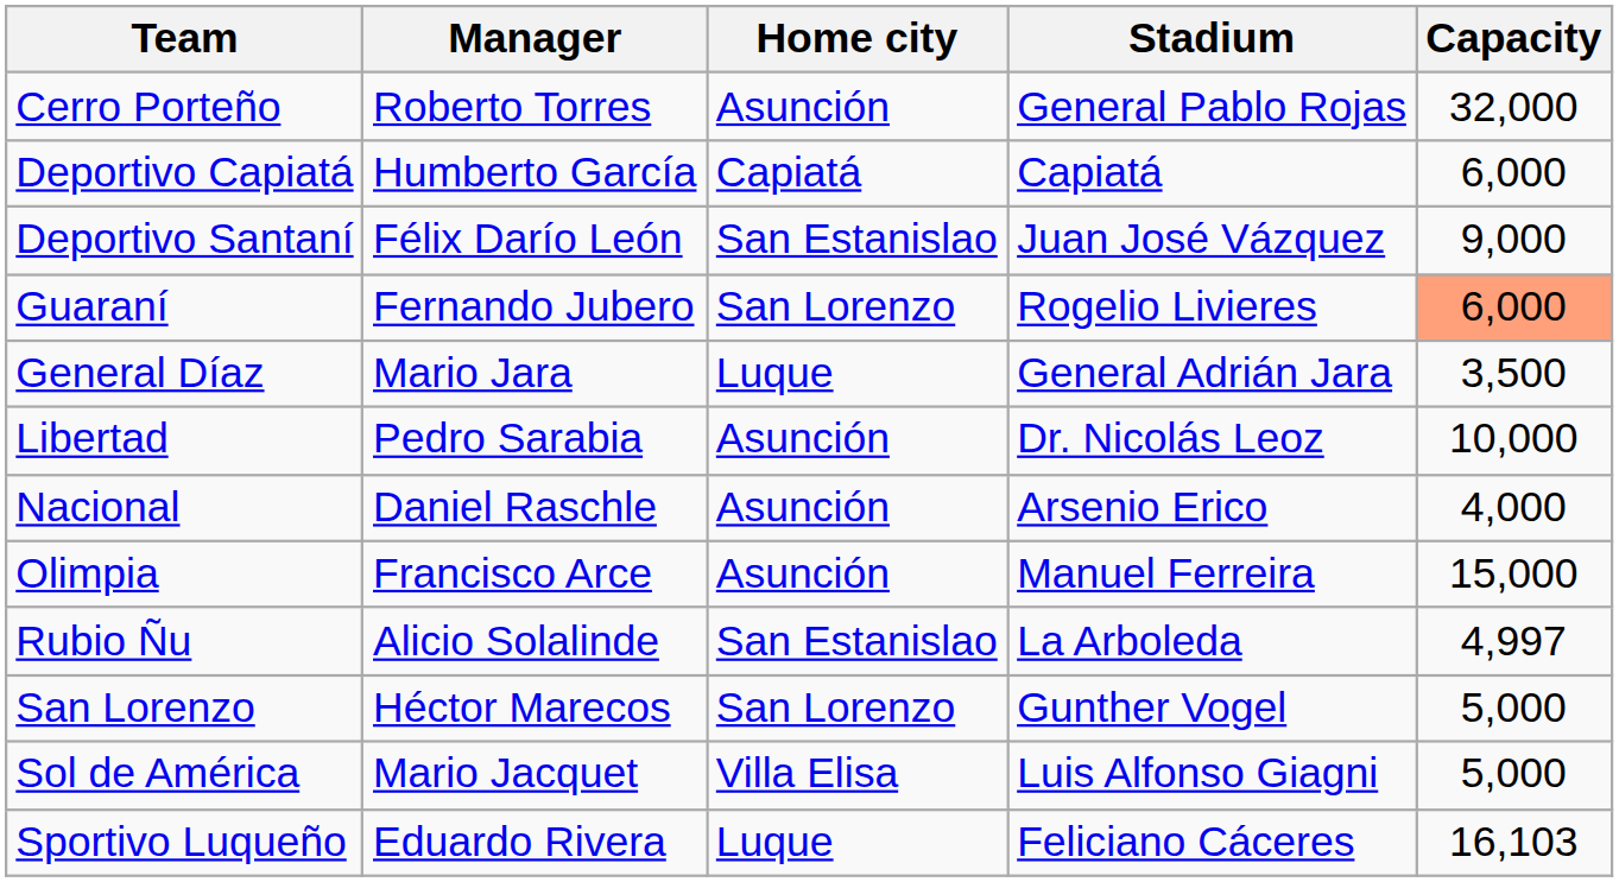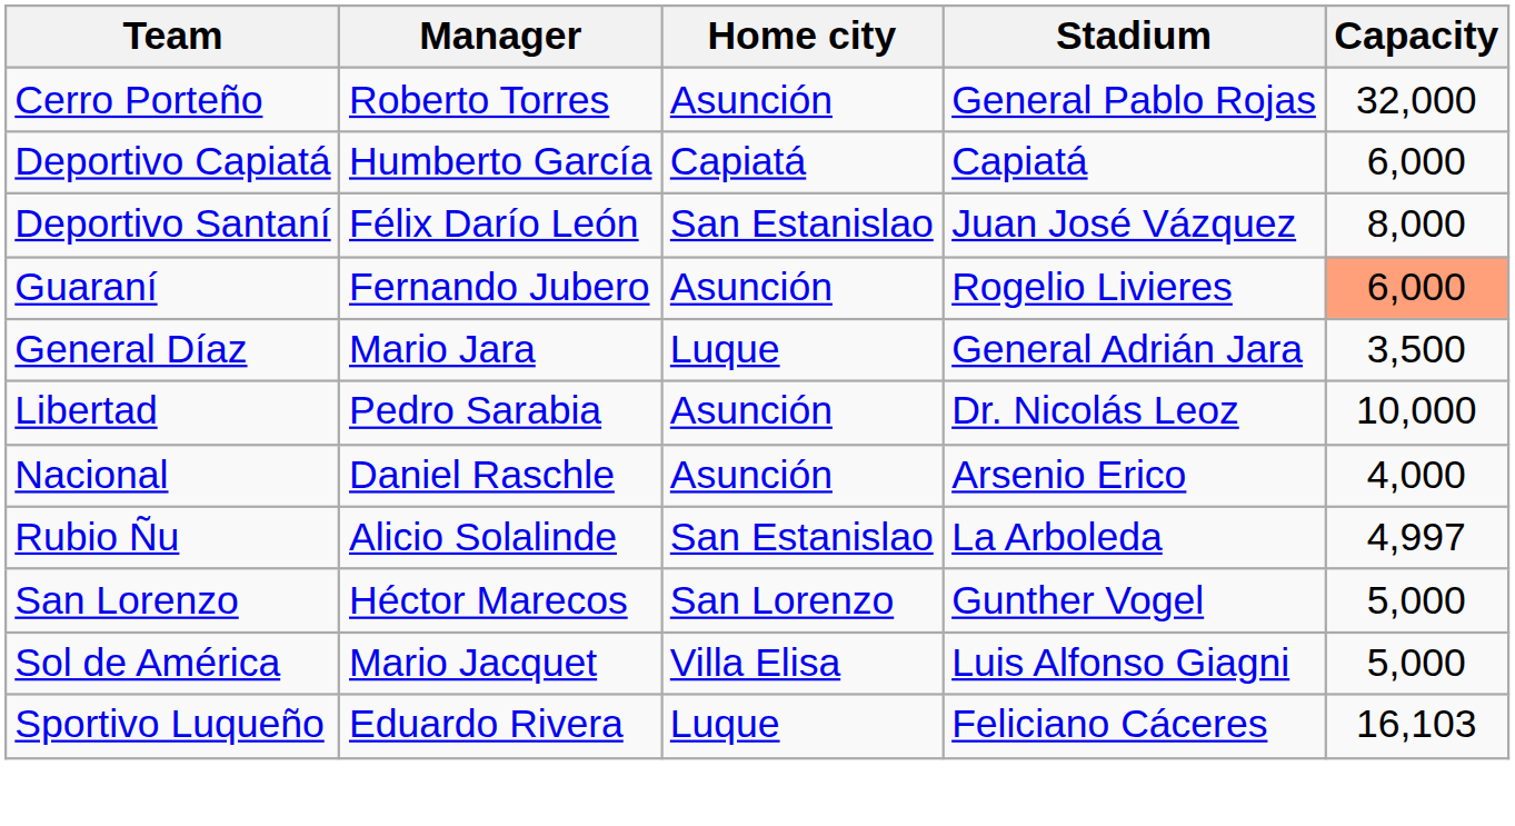Deportivo Santaní | Capacity: 9,000 -> 8,000
Guaraní | Home city: San Lorenzo -> Asunción
- row: Olimpia | Francisco Arce | Asunción | Manuel Ferreira | 15,000
